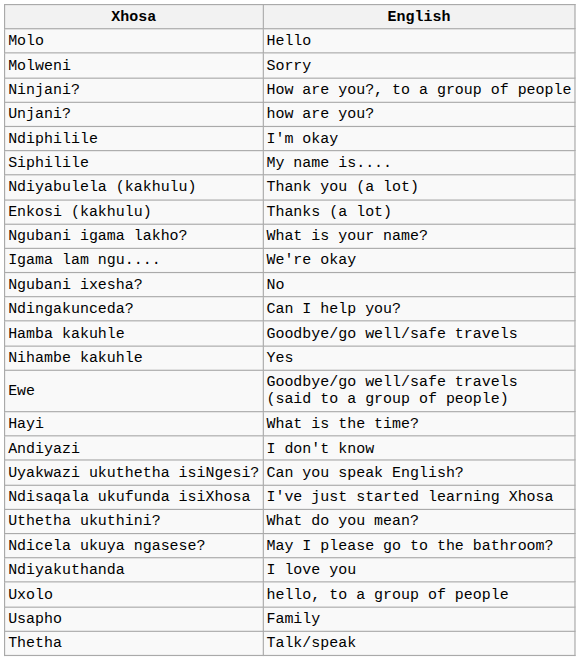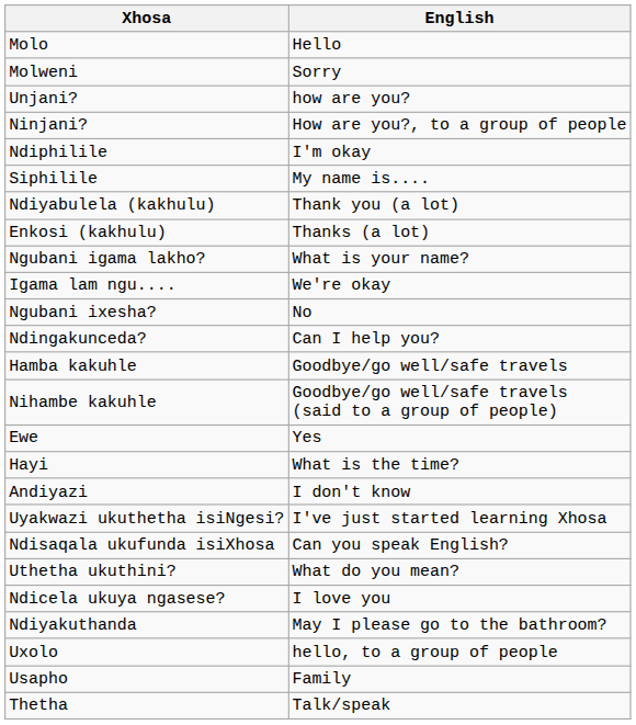rows swapped: Unjani? <-> Ninjani?
Nihambe kakuhle | English: Yes -> Goodbye/go well/safe travels (said to a group of people)
Ewe | English: Goodbye/go well/safe travels (said to a group of people) -> Yes
Uyakwazi ukuthetha isiNgesi? | English: Can you speak English? -> I've just started learning Xhosa
Ndisaqala ukufunda isiXhosa | English: I've just started learning Xhosa -> Can you speak English?
Ndicela ukuya ngasese? | English: May I please go to the bathroom? -> I love you
Ndiyakuthanda | English: I love you -> May I please go to the bathroom?
